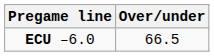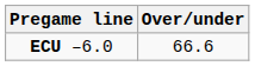ECU –6.0 | Over/under: 66.5 -> 66.6
